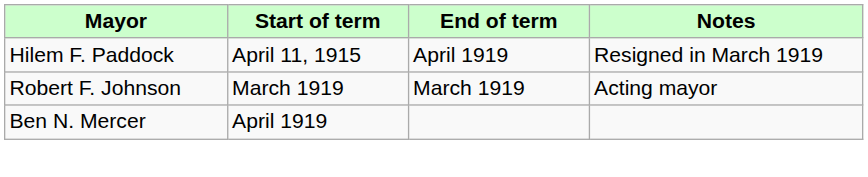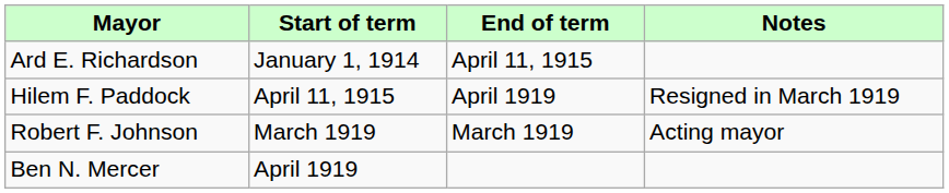+ row: Ard E. Richardson | January 1, 1914 | April 11, 1915
